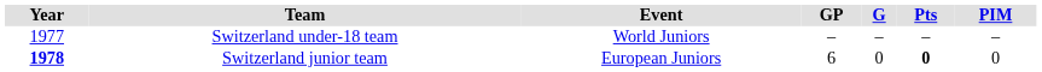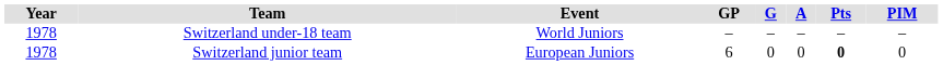+ column: A | – | 0
Switzerland under-18 team | Year: 1977 -> 1978
Switzerland junior team | Year: bold -> normal
